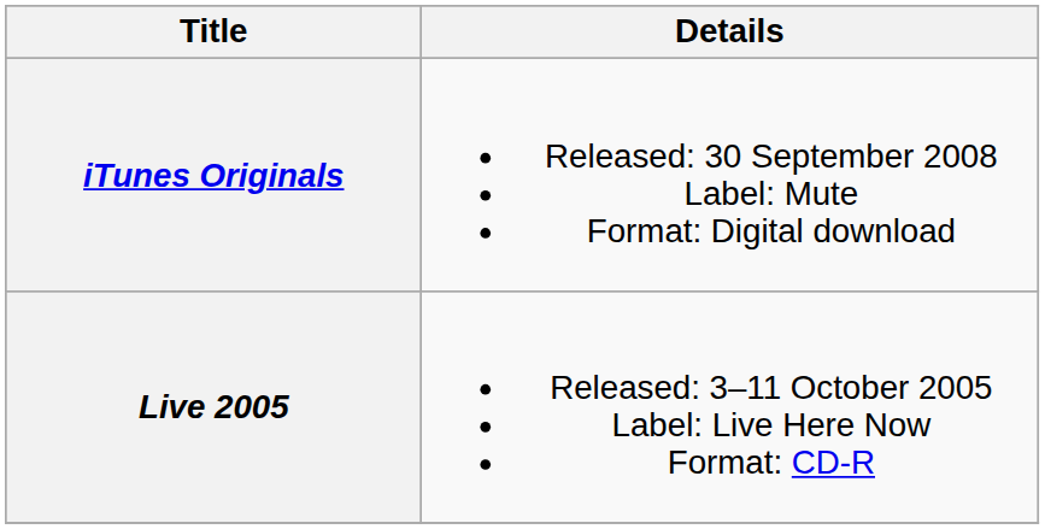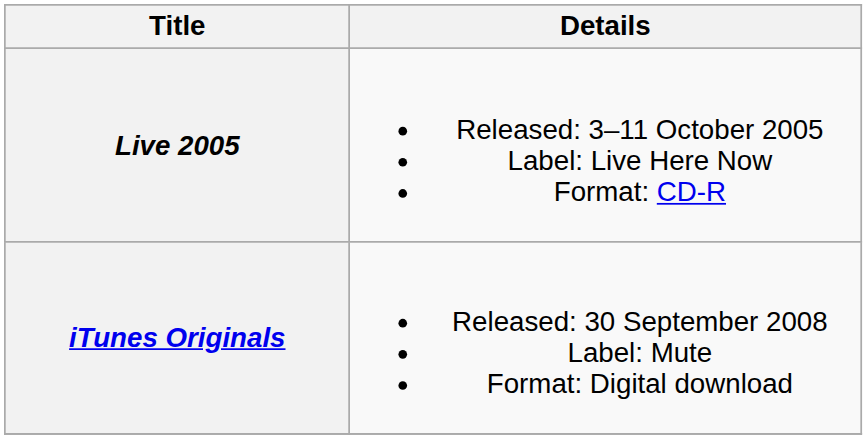rows swapped: Live 2005 <-> iTunes Originals
